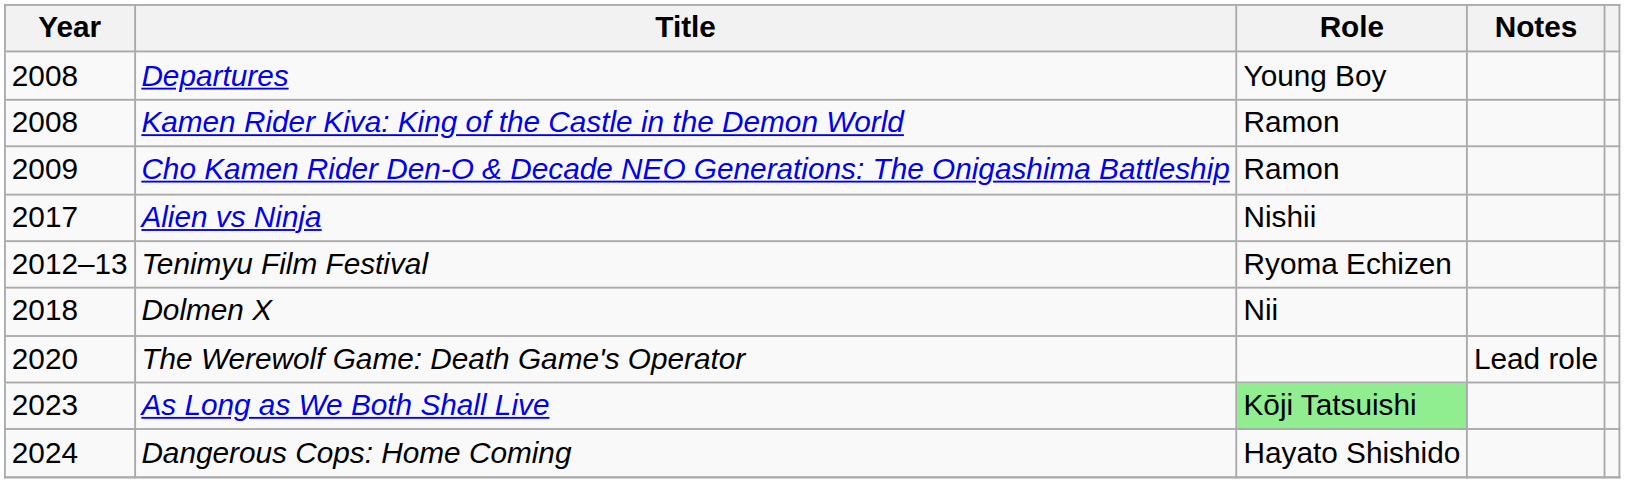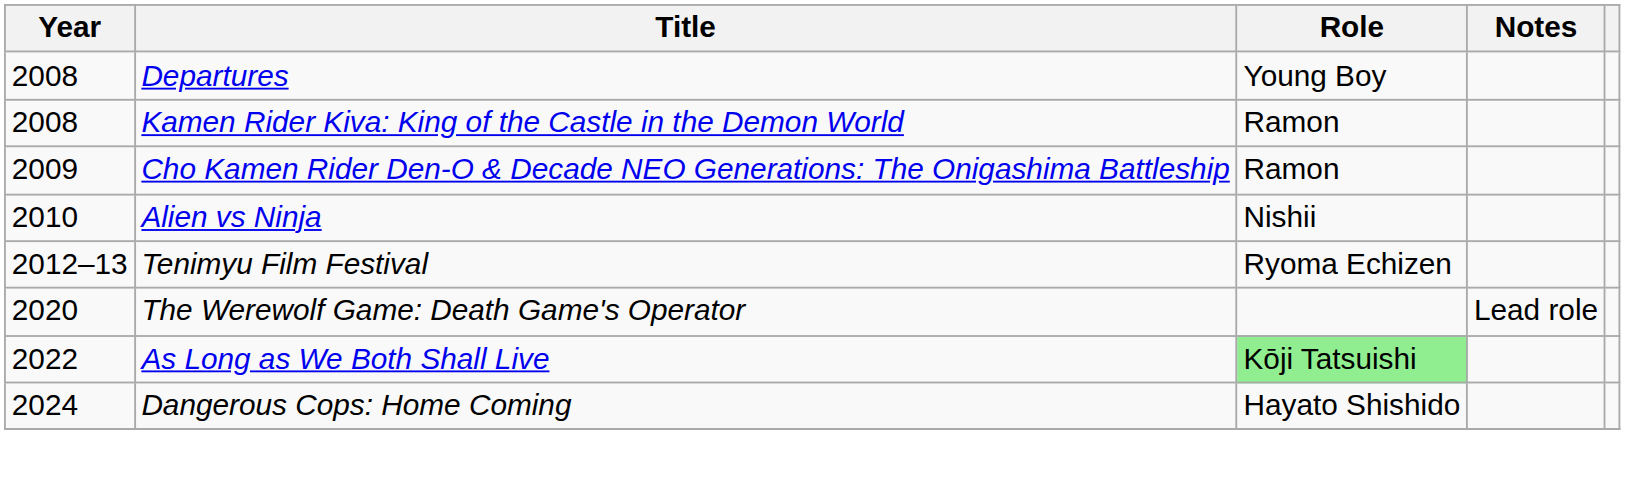Alien vs Ninja | Year: 2017 -> 2010
- row: 2018 | Dolmen X | Nii
As Long as We Both Shall Live | Year: 2023 -> 2022
